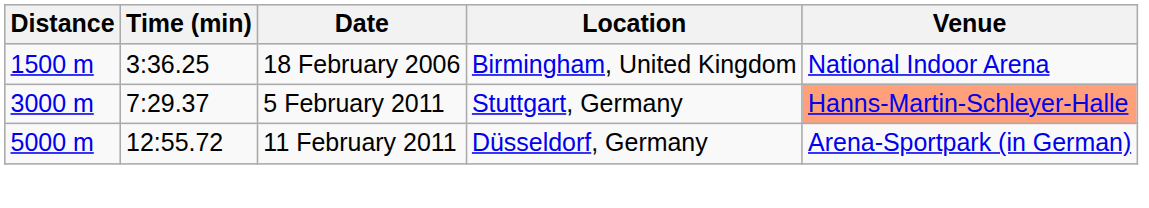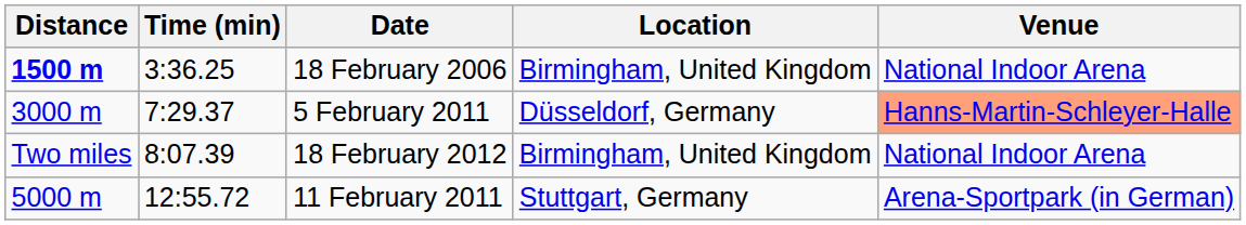18 February 2006 | Distance: normal -> bold
5 February 2011 | Location: Stuttgart, Germany -> Düsseldorf, Germany
+ row: Two miles | 8:07.39 | 18 February 2012 | Birmingham, United Kingdom | National Indoor Arena
11 February 2011 | Location: Düsseldorf, Germany -> Stuttgart, Germany
